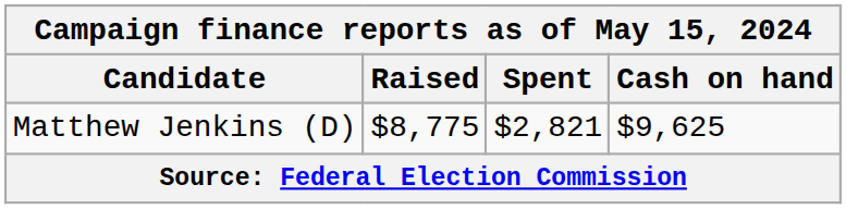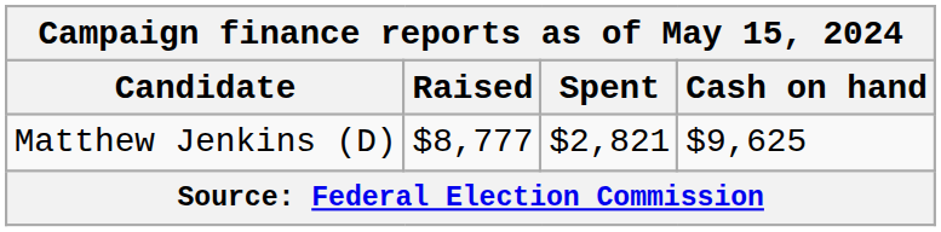Matthew Jenkins (D) | Raised: $8,775 -> $8,777
